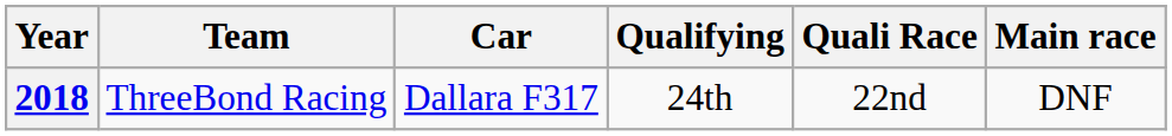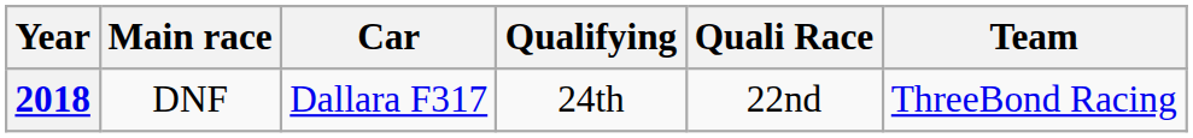columns swapped: Team <-> Main race
